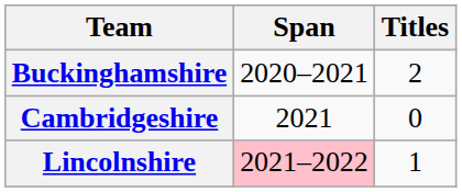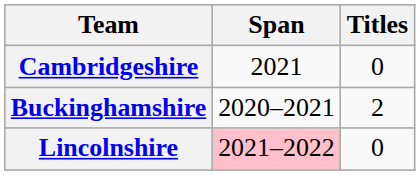rows swapped: Buckinghamshire <-> Cambridgeshire
Lincolnshire | Titles: 1 -> 0
